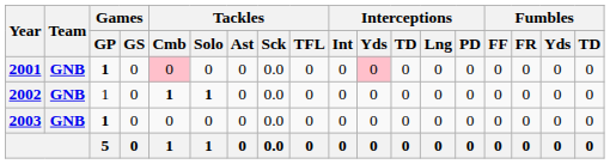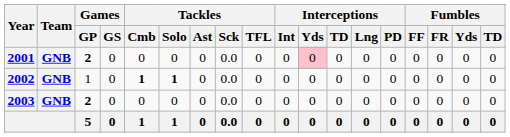2001 | Games / GP: 1 -> 2
2001 | Tackles / Cmb: pink background -> no background
2003 | Games / GP: 1 -> 2
